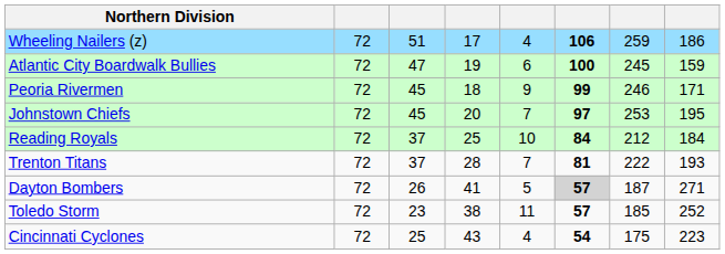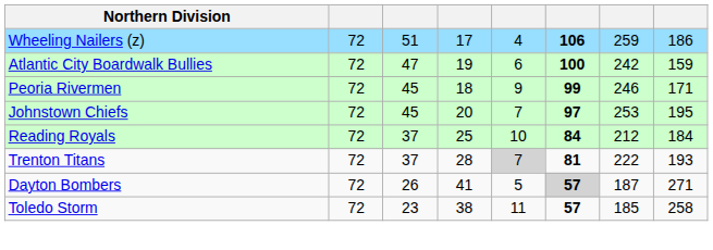Atlantic City Boardwalk Bullies | column 7: 245 -> 242
Trenton Titans | column 5: no background -> lightgrey background
Toledo Storm | column 8: 252 -> 258
- row: Cincinnati Cyclones | 72 | 25 | 43 | 4 | 54 | 175 | 223
